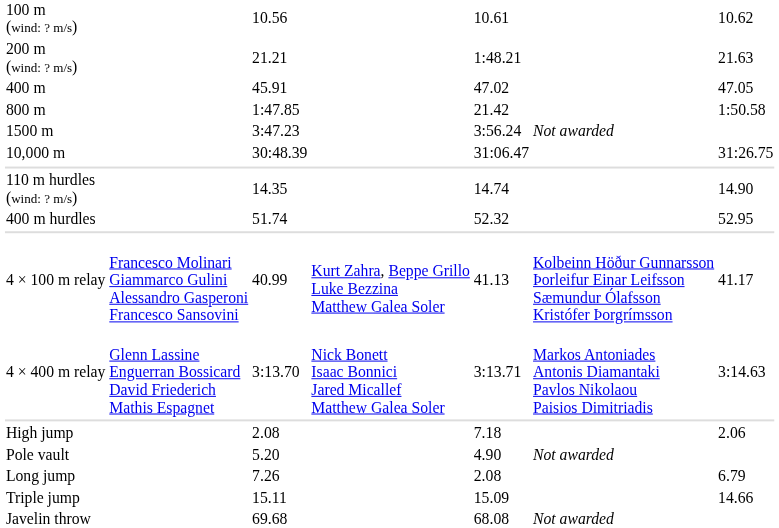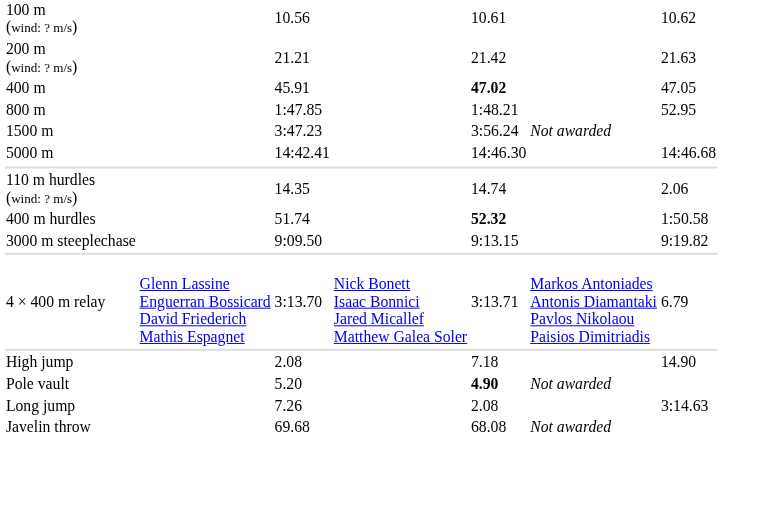200 m (wind: ? m/s) | column 5: 1:48.21 -> 21.42
400 m | column 5: normal -> bold
800 m | column 5: 21.42 -> 1:48.21
800 m | column 7: 1:50.58 -> 52.95
+ row: 5000 m | 14:42.41 | 14:46.30 | 14:46.68
- row: 10,000 m | 30:48.39 | 31:06.47 | 31:26.75
110 m hurdles (wind: ? m/s) | column 7: 14.90 -> 2.06
400 m hurdles | column 5: normal -> bold
400 m hurdles | column 7: 52.95 -> 1:50.58
+ row: 3000 m steeplechase | 9:09.50 | 9:13.15 | 9:19.82
- row: 4 × 100 m relay | Francesco Molinari Giammarco Gulini Alessandro Gasperoni Francesco Sansovini | 40.99 | Kurt Zahra, Beppe Grillo Luke Bezzina Matthew Galea Soler | 41.13 | Kolbeinn Höður Gunnarsson Þorleifur Einar Leifsson Sæmundur Ólafsson Kristófer Þorgrímsson | 41.17
4 × 400 m relay | column 7: 3:14.63 -> 6.79
High jump | column 7: 2.06 -> 14.90
Pole vault | column 5: normal -> bold
Long jump | column 7: 6.79 -> 3:14.63
- row: Triple jump | 15.11 | 15.09 | 14.66
